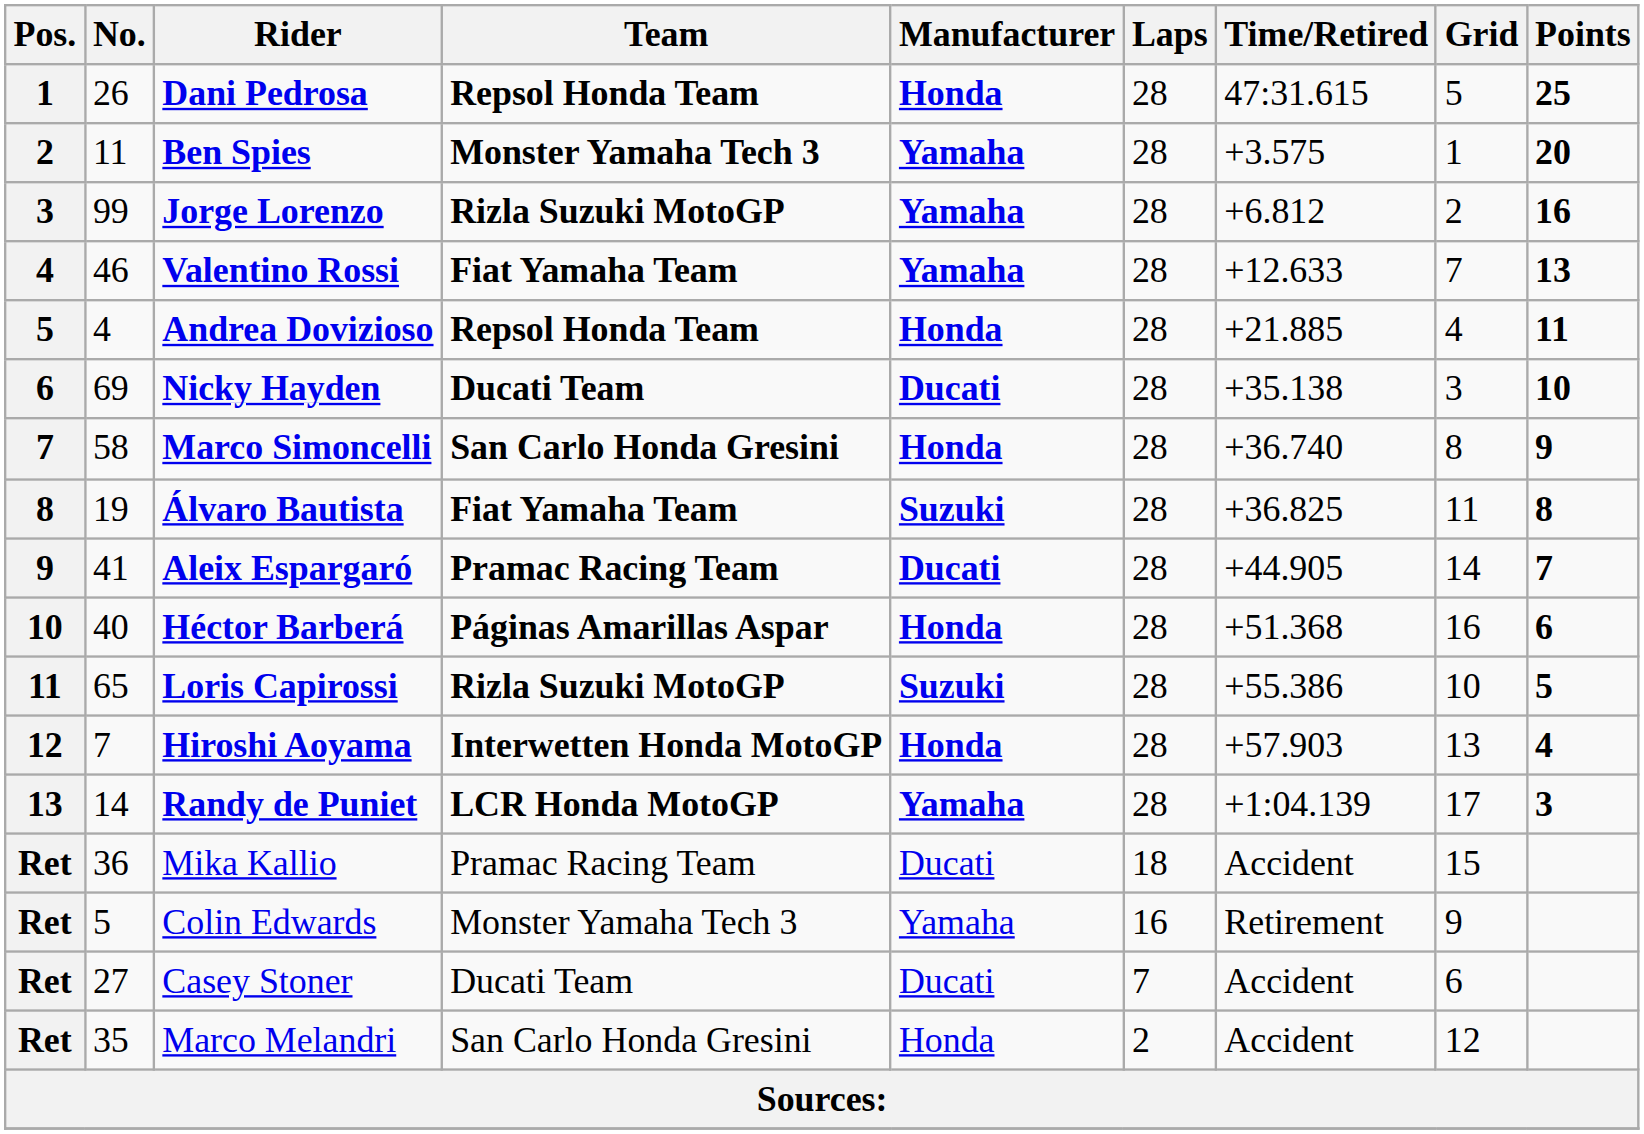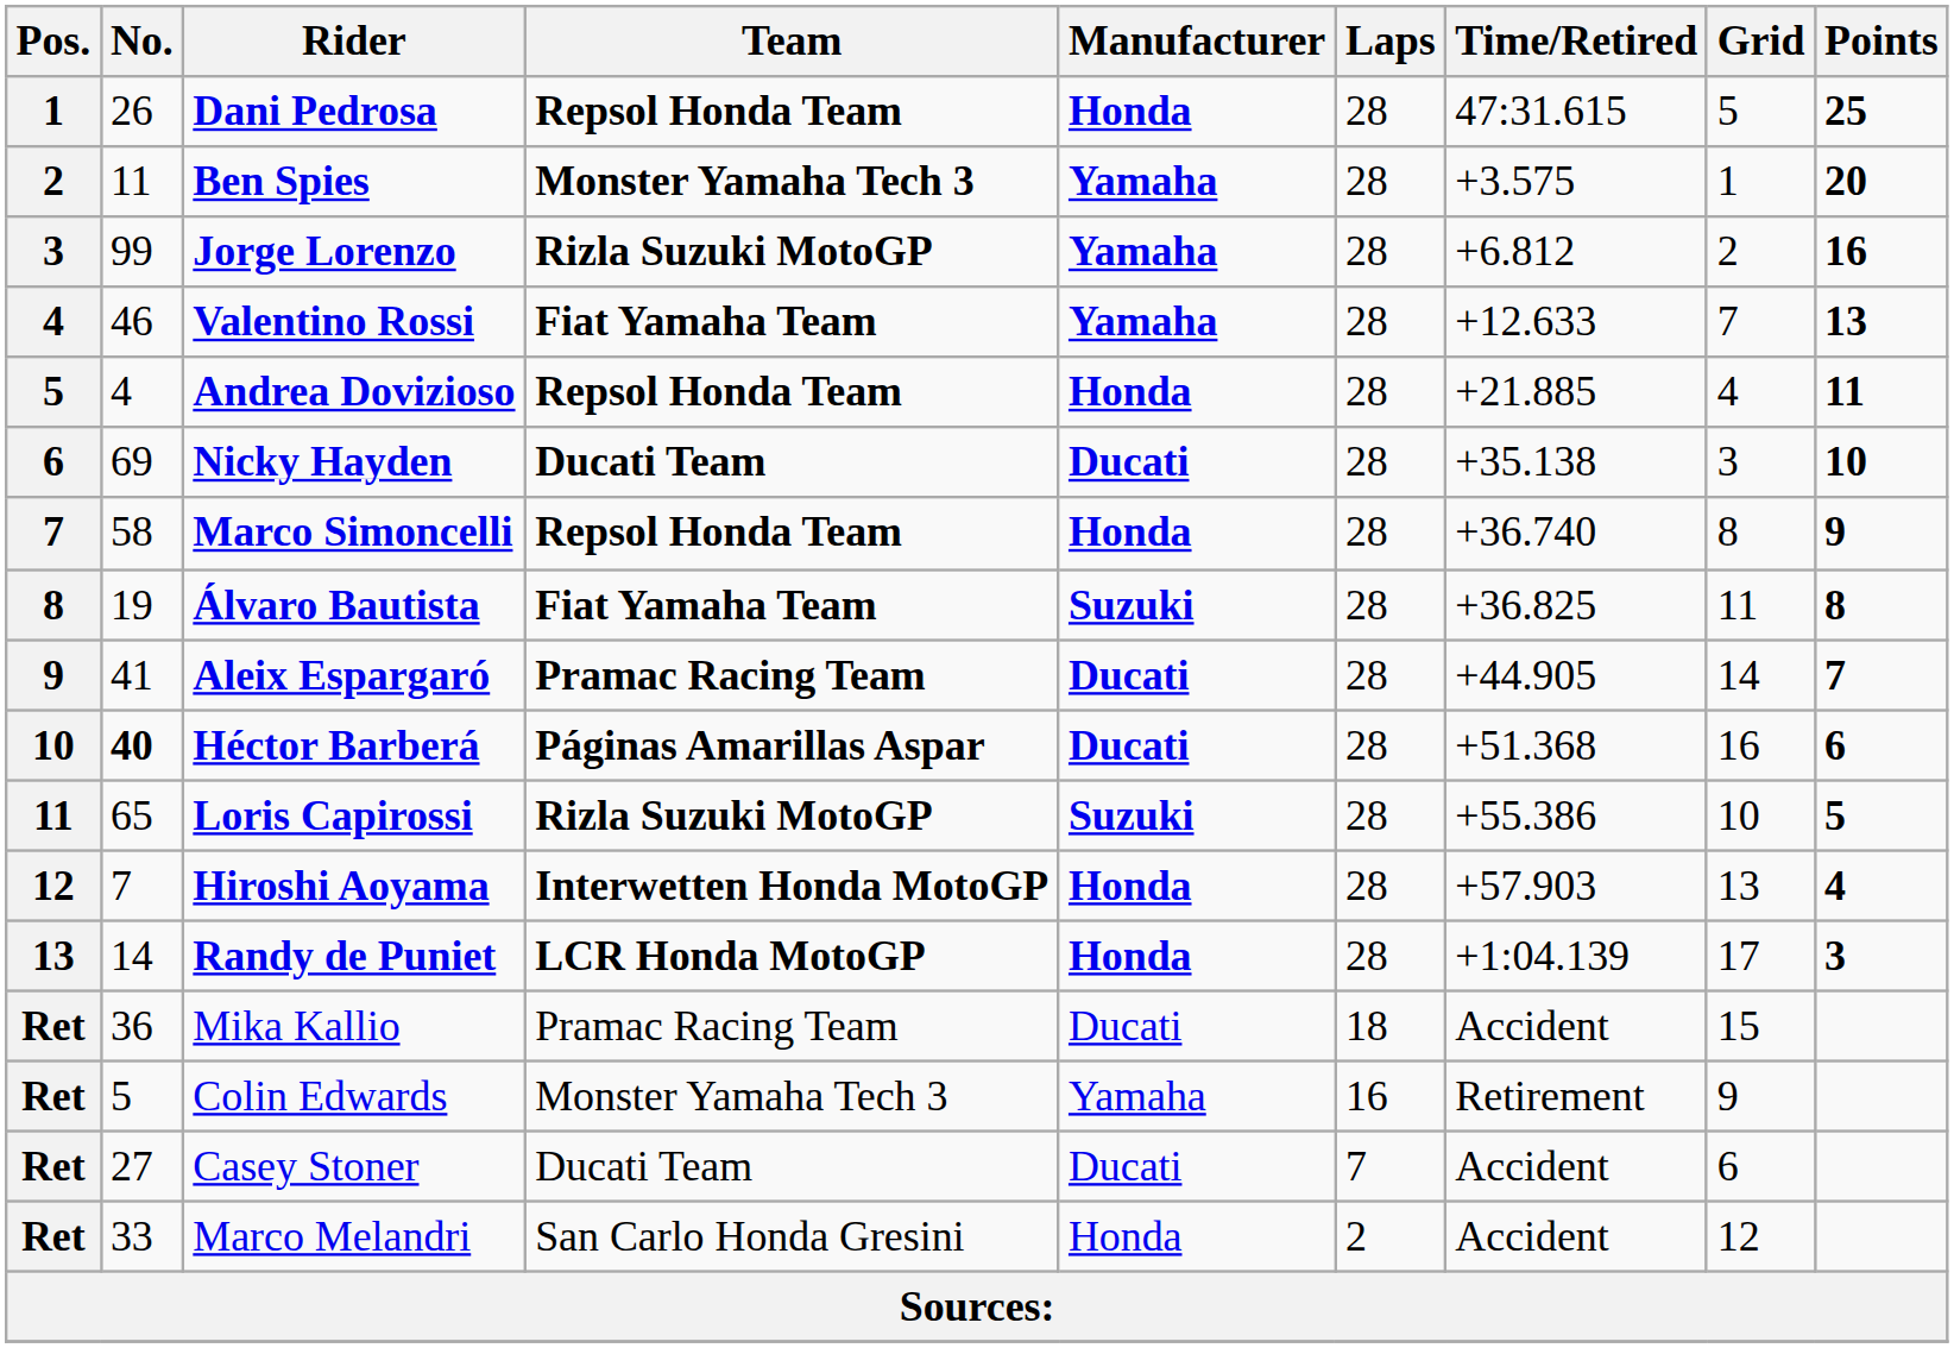Marco Simoncelli | Team: San Carlo Honda Gresini -> Repsol Honda Team
Héctor Barberá | No.: normal -> bold
Héctor Barberá | Manufacturer: Honda -> Ducati
Randy de Puniet | Manufacturer: Yamaha -> Honda
Marco Melandri | No.: 35 -> 33
